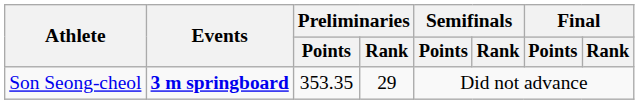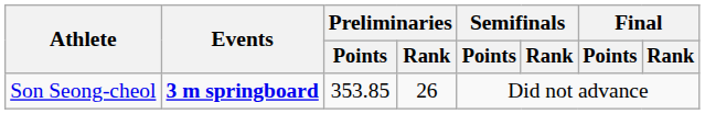Son Seong-cheol | Preliminaries / Points: 353.35 -> 353.85
Son Seong-cheol | Preliminaries / Rank: 29 -> 26
